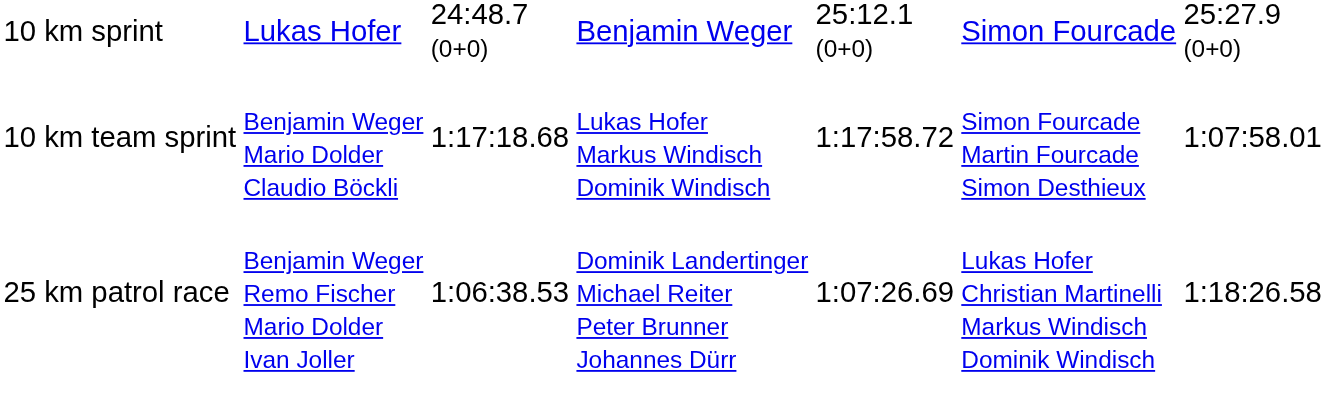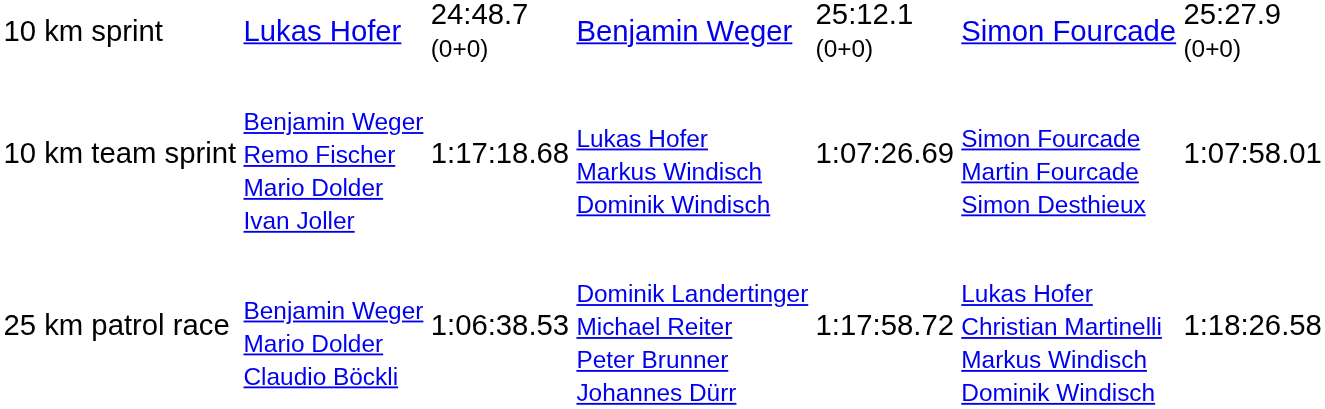10 km team sprint | column 2: Benjamin Weger Mario Dolder Claudio Böckli -> Benjamin Weger Remo Fischer Mario Dolder Ivan Joller
10 km team sprint | column 5: 1:17:58.72 -> 1:07:26.69
25 km patrol race | column 2: Benjamin Weger Remo Fischer Mario Dolder Ivan Joller -> Benjamin Weger Mario Dolder Claudio Böckli
25 km patrol race | column 5: 1:07:26.69 -> 1:17:58.72
